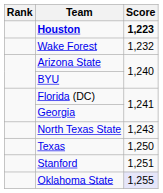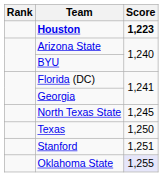- row: Wake Forest | 1,232
North Texas State | Score: 1,243 -> 1,245
